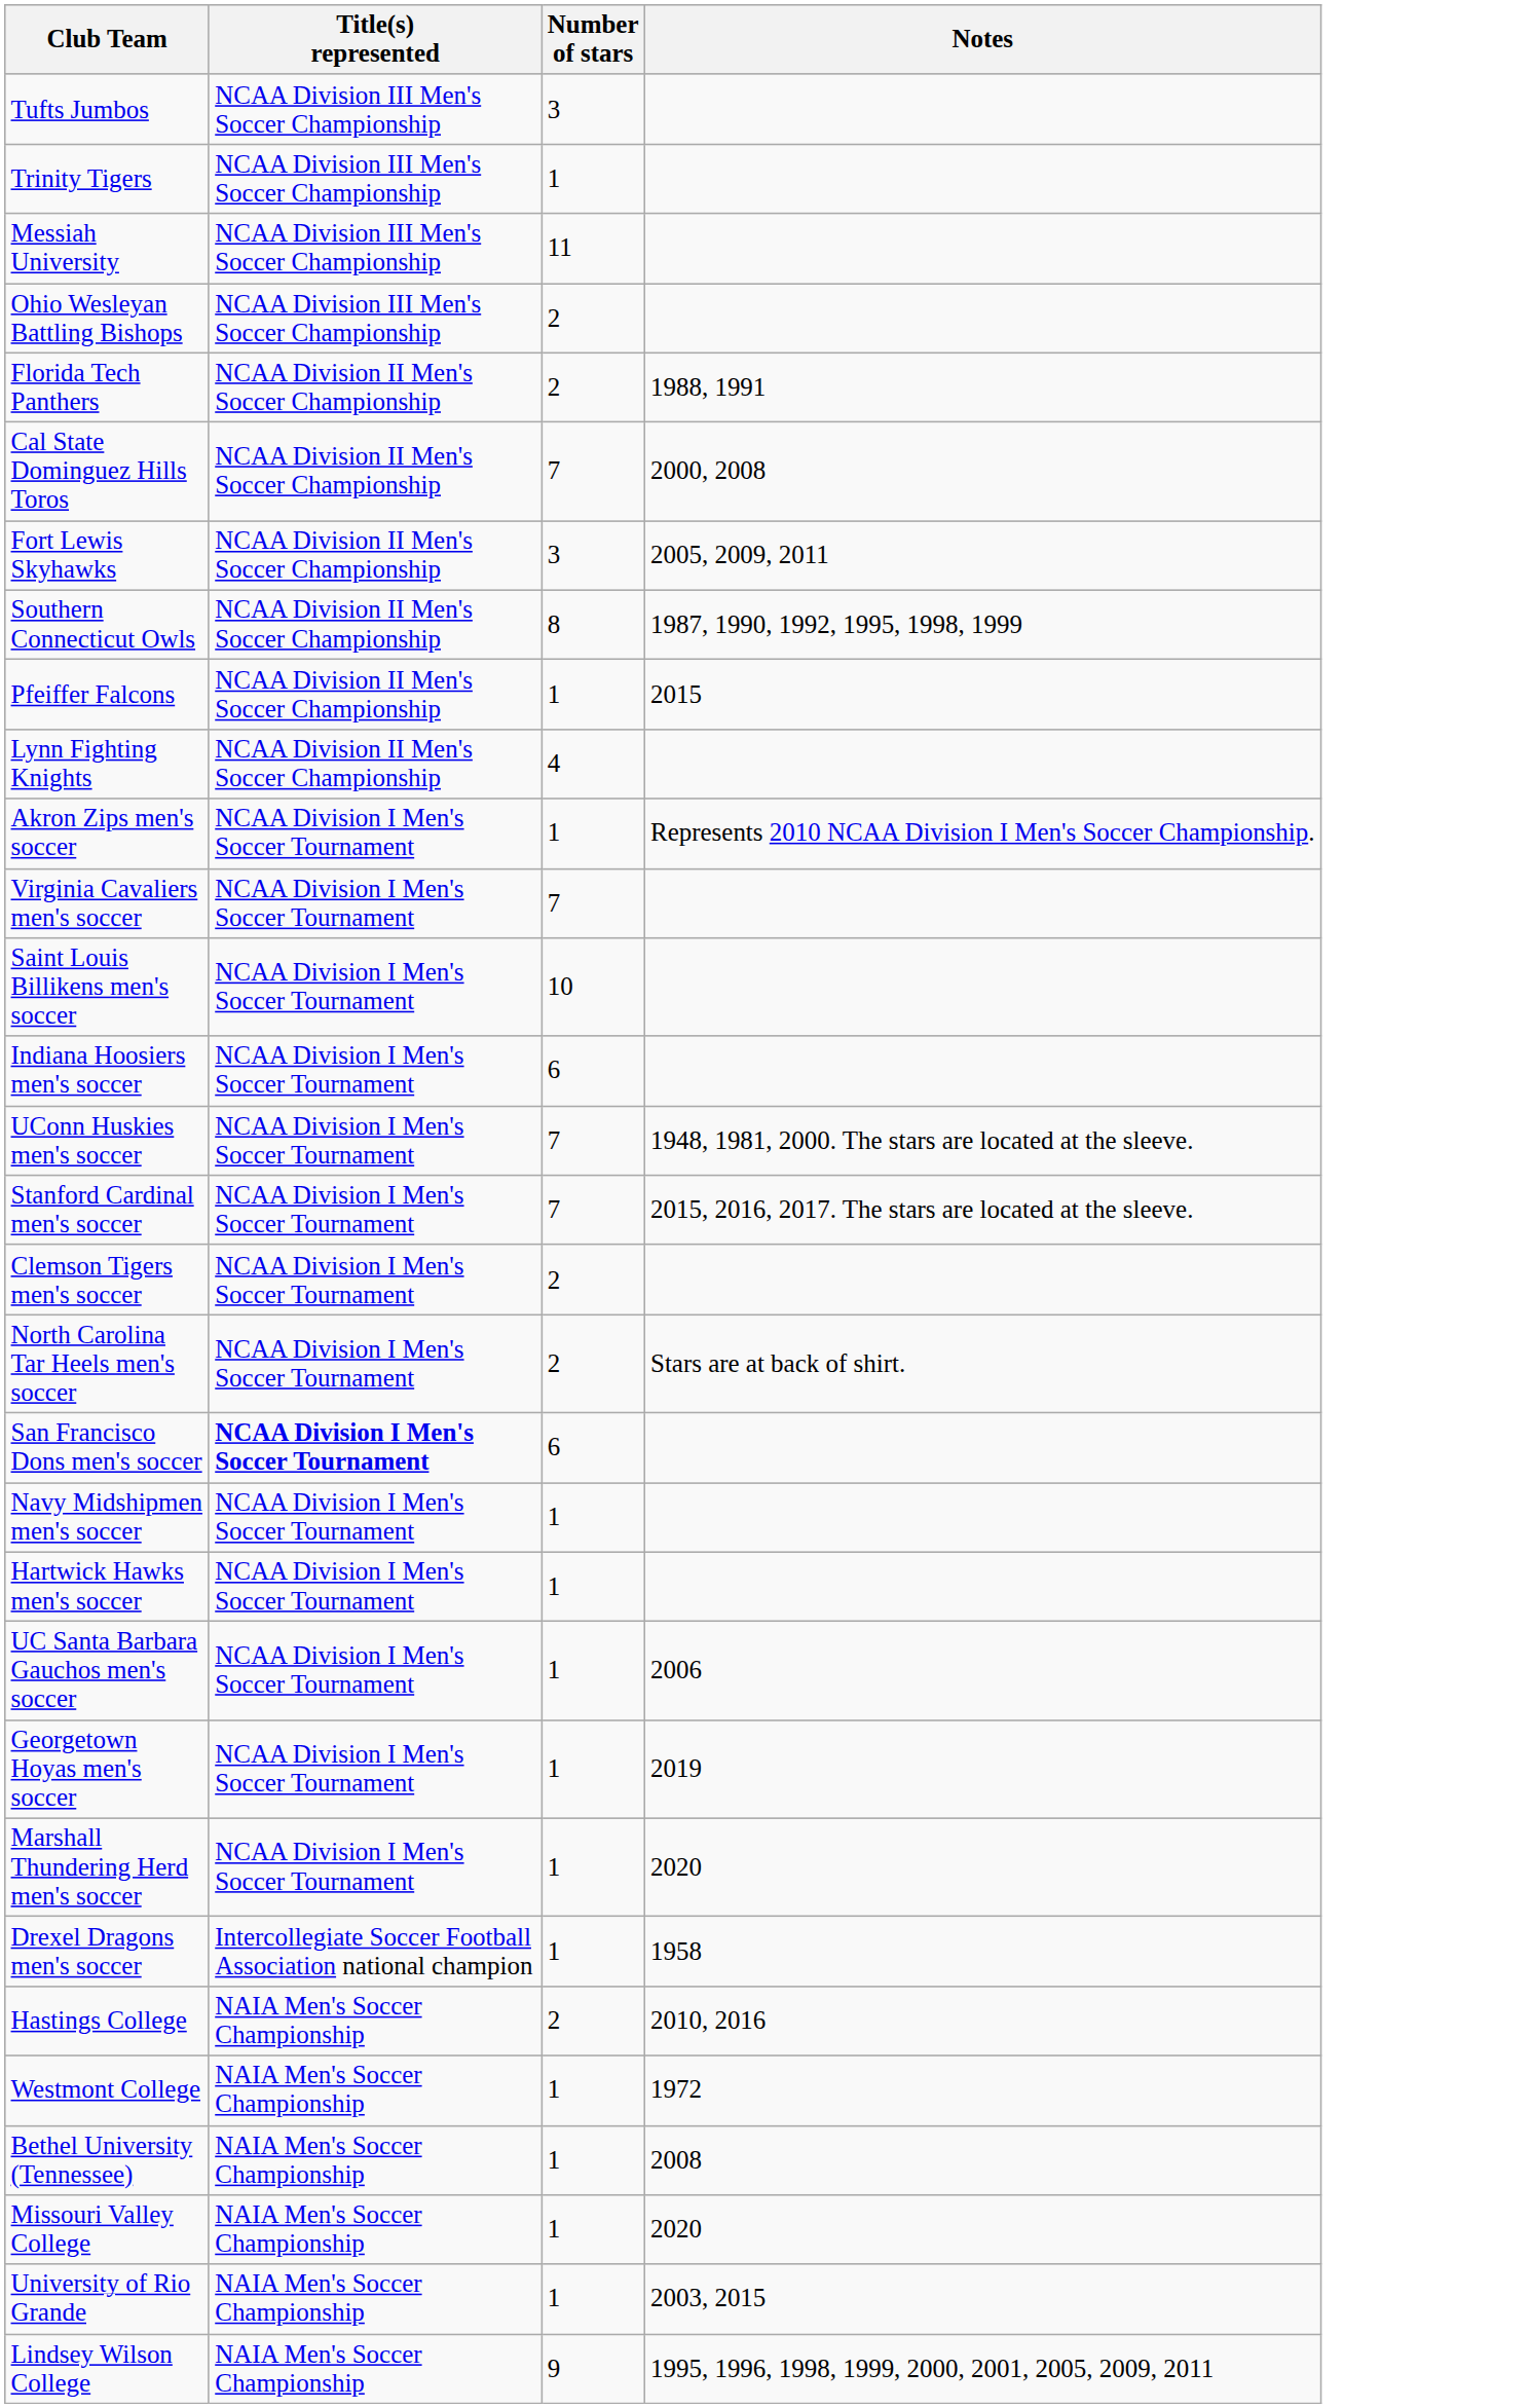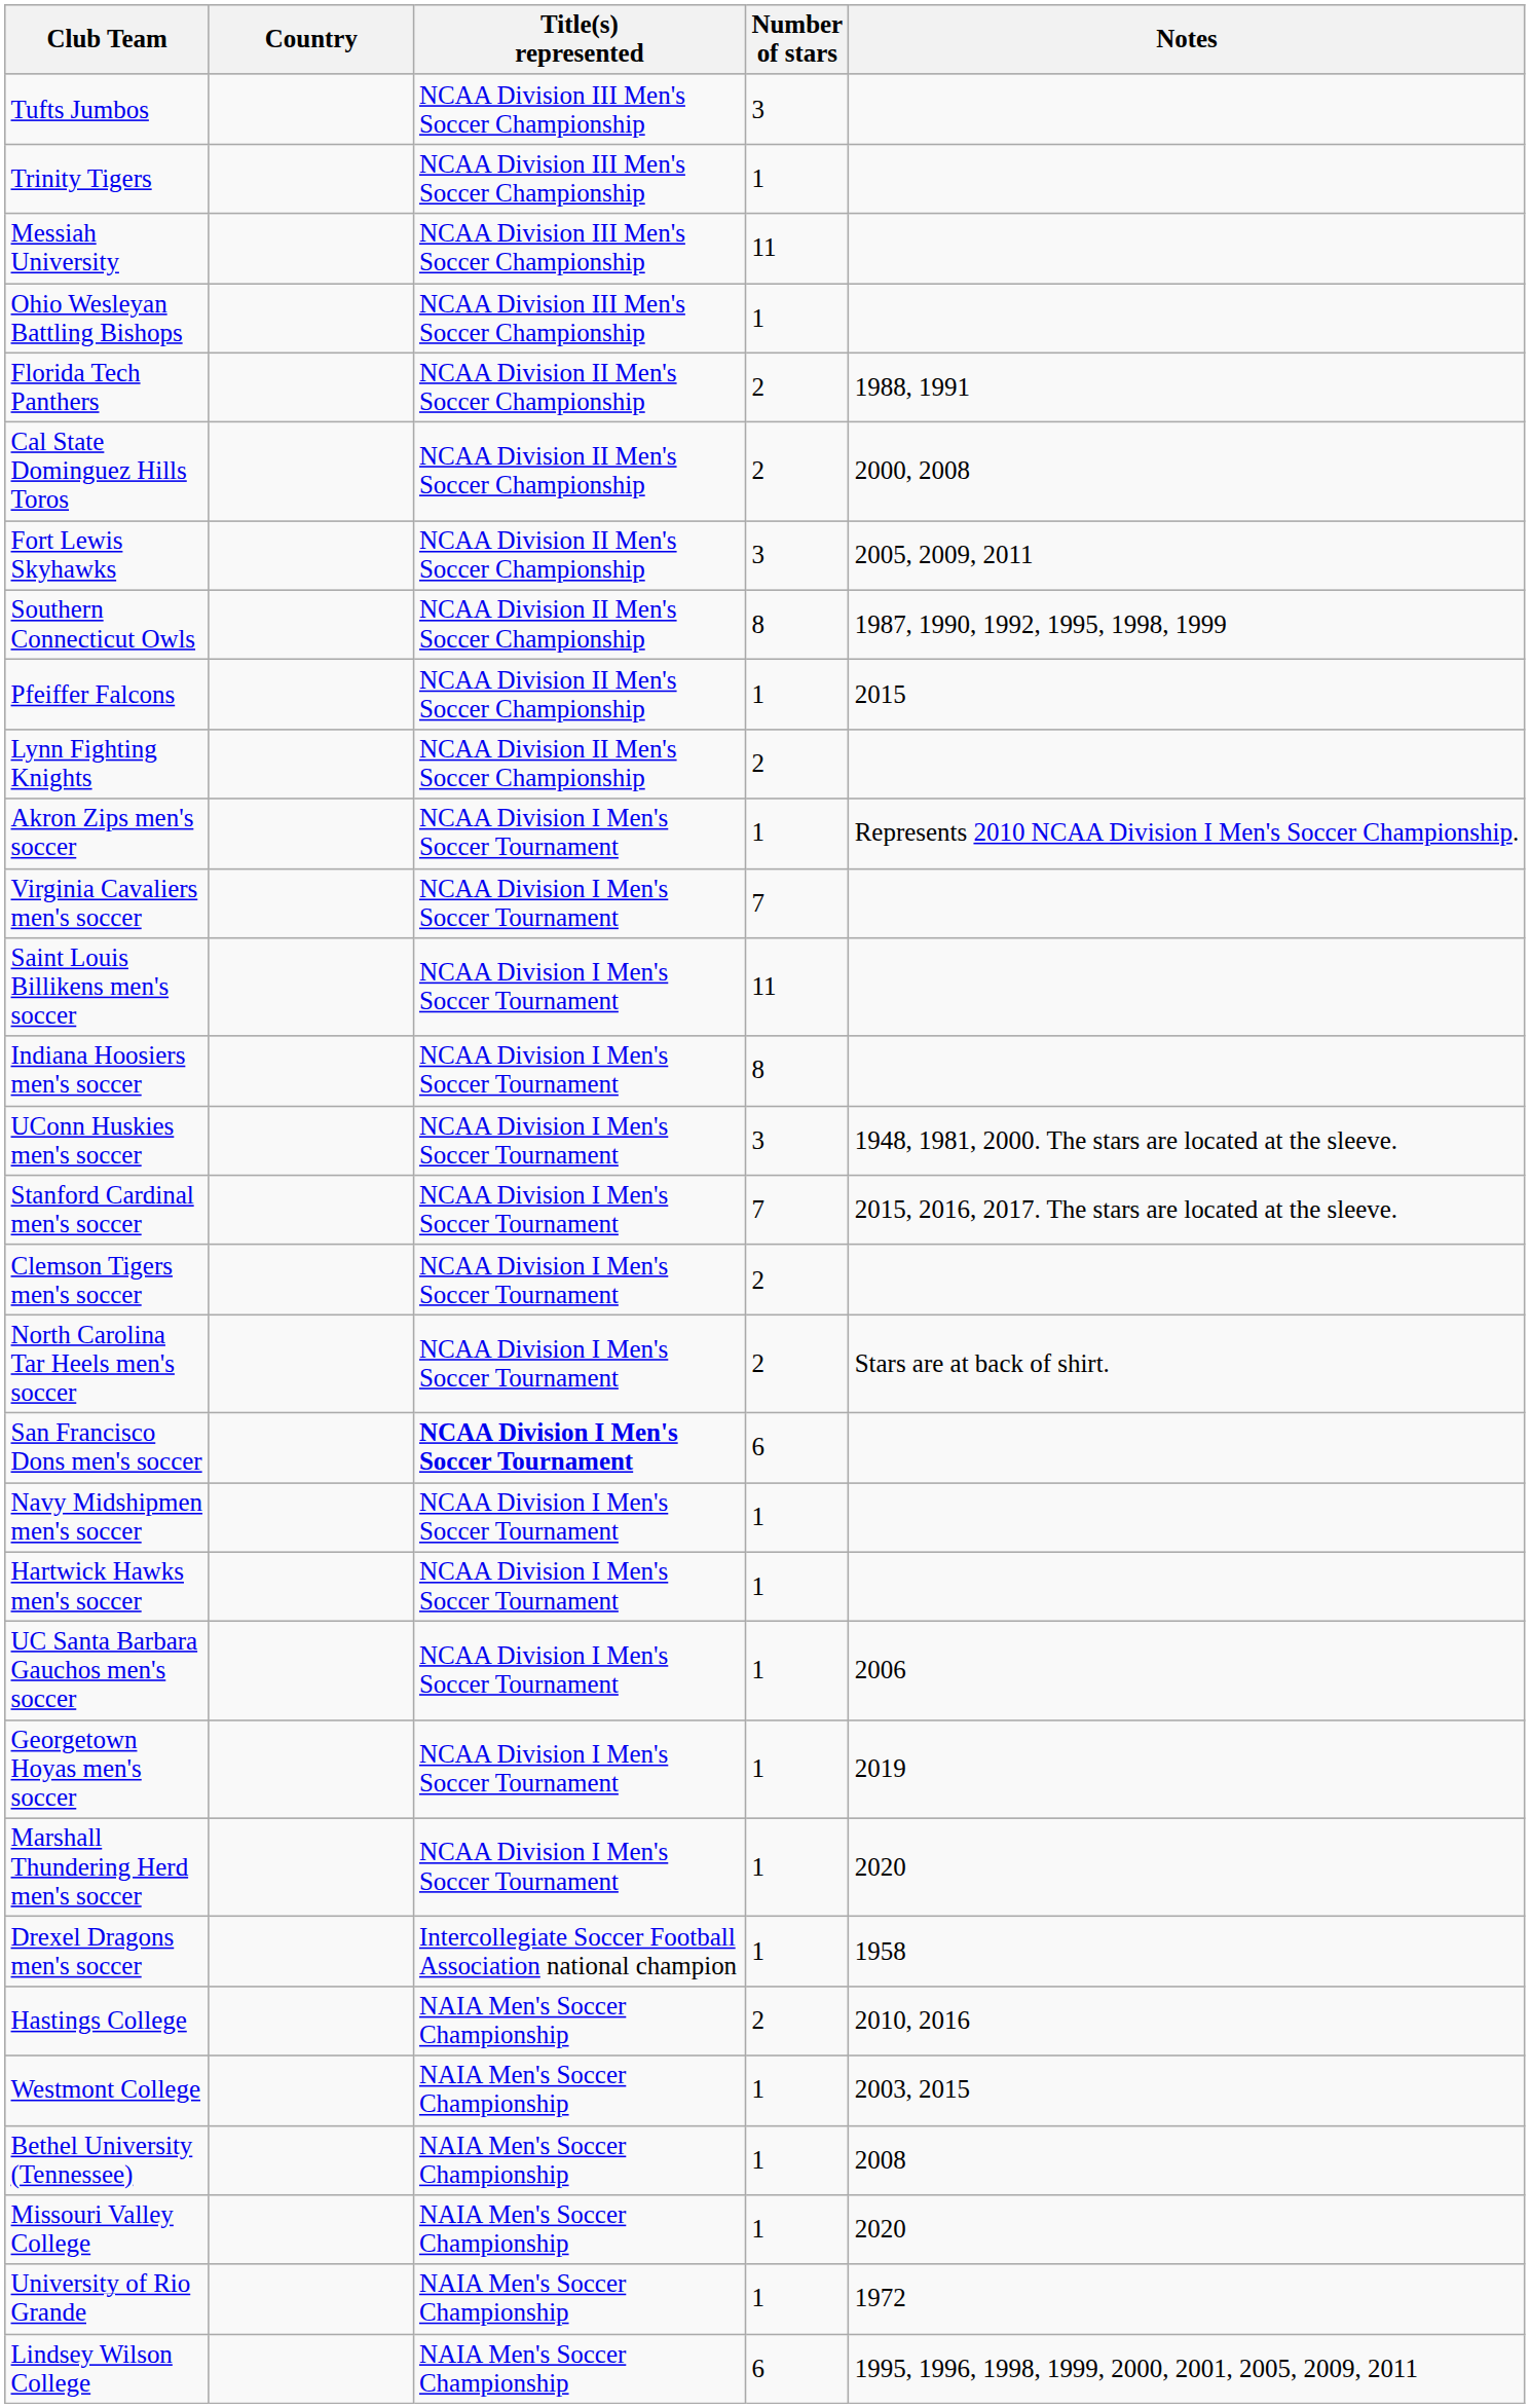+ column: Country
Ohio Wesleyan Battling Bishops | Number of stars: 2 -> 1
Cal State Dominguez Hills Toros | Number of stars: 7 -> 2
Lynn Fighting Knights | Number of stars: 4 -> 2
Saint Louis Billikens men's soccer | Number of stars: 10 -> 11
Indiana Hoosiers men's soccer | Number of stars: 6 -> 8
UConn Huskies men's soccer | Number of stars: 7 -> 3
Westmont College | Notes: 1972 -> 2003, 2015
University of Rio Grande | Notes: 2003, 2015 -> 1972
Lindsey Wilson College | Number of stars: 9 -> 6
